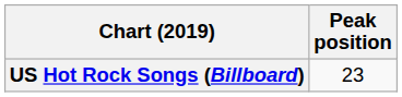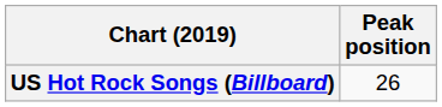US Hot Rock Songs (Billboard) | Peak position: 23 -> 26
